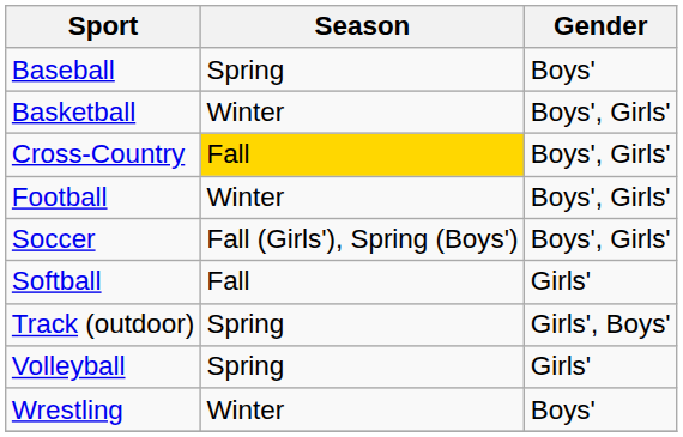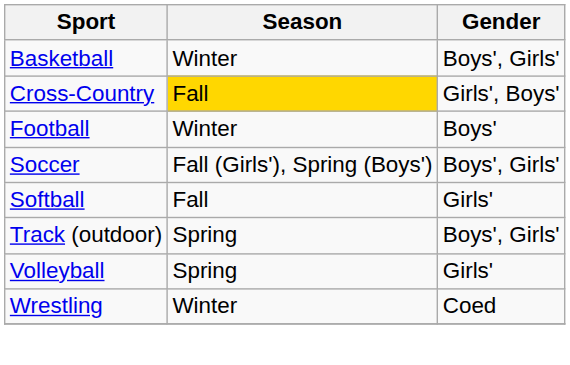- row: Baseball | Spring | Boys'
Cross-Country | Gender: Boys', Girls' -> Girls', Boys'
Football | Gender: Boys', Girls' -> Boys'
Track (outdoor) | Gender: Girls', Boys' -> Boys', Girls'
Wrestling | Gender: Boys' -> Coed
